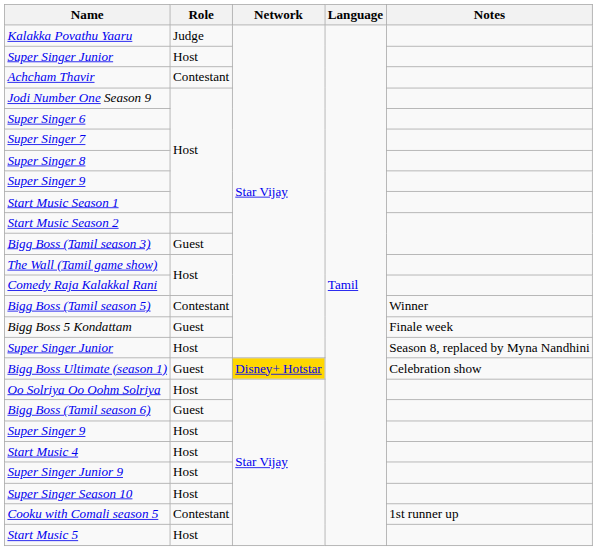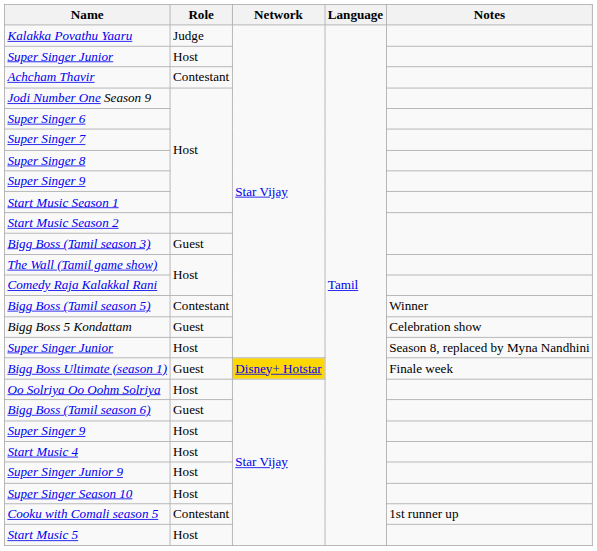Bigg Boss 5 Kondattam | Notes: Finale week -> Celebration show
Bigg Boss Ultimate (season 1) | Notes: Celebration show -> Finale week
